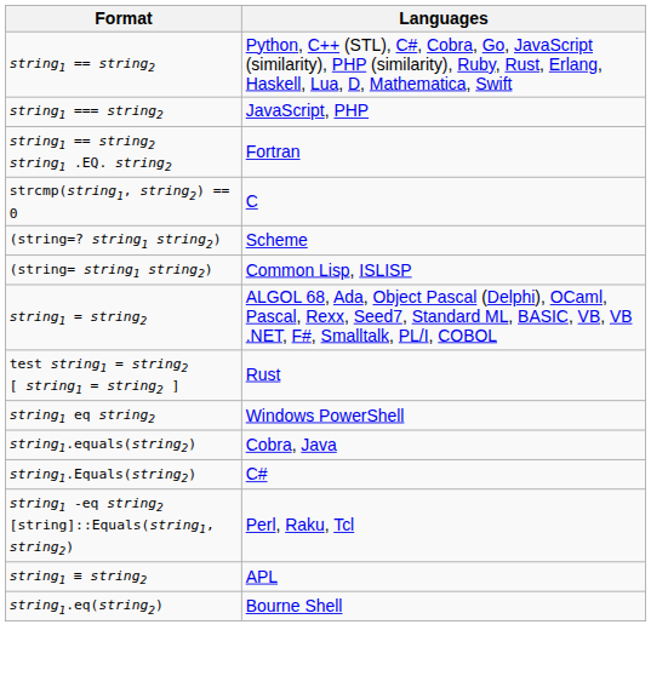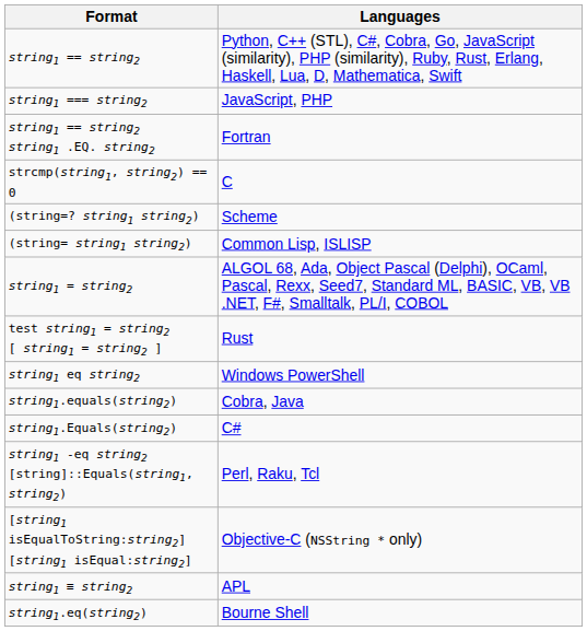+ row: [string1 isEqualToString:string2] [string1 isEqual:string2] | Objective-C (NSString * only)
